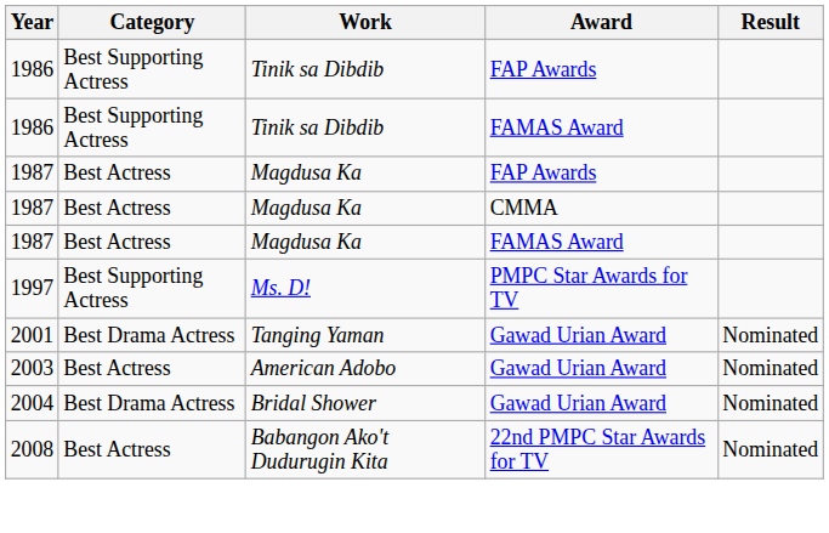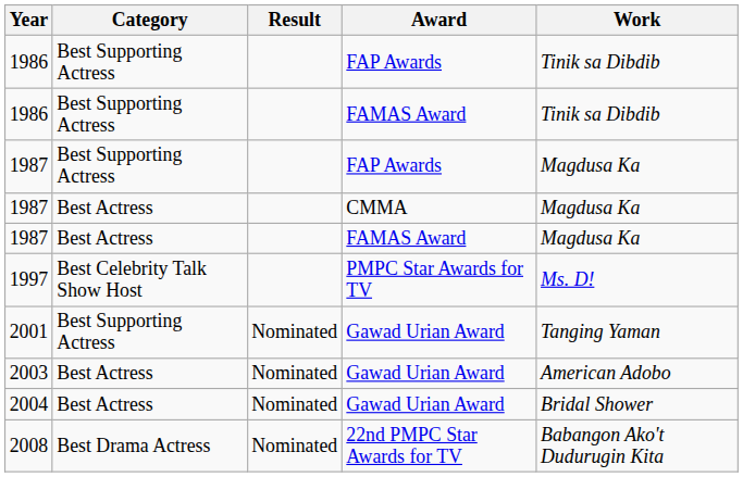columns swapped: Work <-> Result
1987 / FAP Awards | Category: Best Actress -> Best Supporting Actress
1997 | Category: Best Supporting Actress -> Best Celebrity Talk Show Host
2001 | Category: Best Drama Actress -> Best Supporting Actress
2004 | Category: Best Drama Actress -> Best Actress
2008 | Category: Best Actress -> Best Drama Actress
